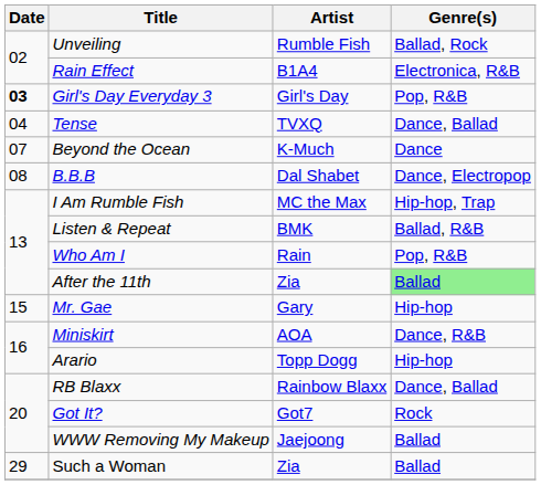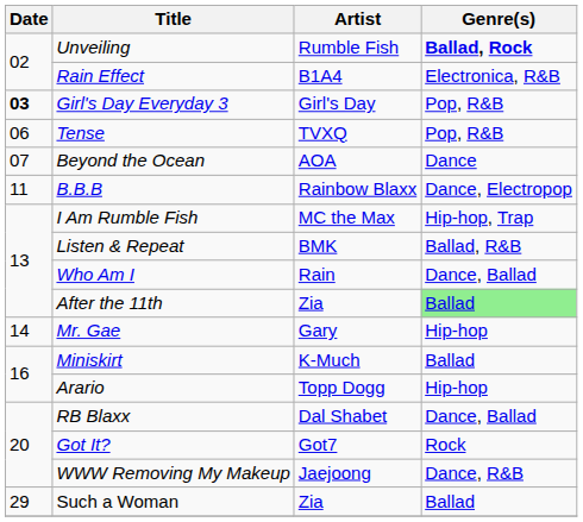Unveiling | Genre(s): normal -> bold
Tense | Date: 04 -> 06
Tense | Genre(s): Dance, Ballad -> Pop, R&B
Beyond the Ocean | Artist: K-Much -> AOA
B.B.B | Date: 08 -> 11
B.B.B | Artist: Dal Shabet -> Rainbow Blaxx
Who Am I | Genre(s): Pop, R&B -> Dance, Ballad
Mr. Gae | Date: 15 -> 14
Miniskirt | Artist: AOA -> K-Much
Miniskirt | Genre(s): Dance, R&B -> Ballad
RB Blaxx | Artist: Rainbow Blaxx -> Dal Shabet
WWW Removing My Makeup | Genre(s): Ballad -> Dance, R&B
